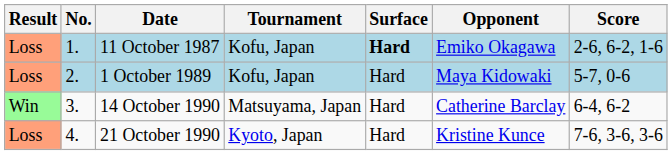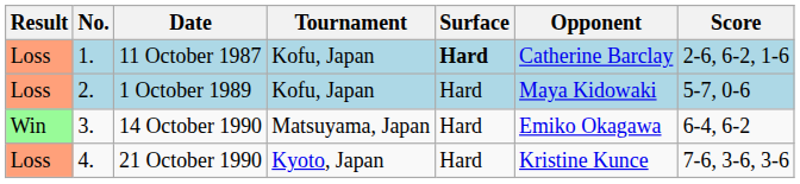11 October 1987 | Opponent: Emiko Okagawa -> Catherine Barclay
14 October 1990 | Opponent: Catherine Barclay -> Emiko Okagawa
